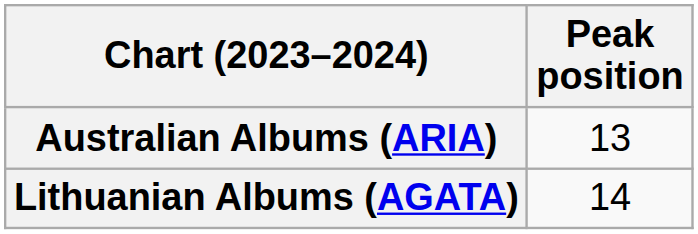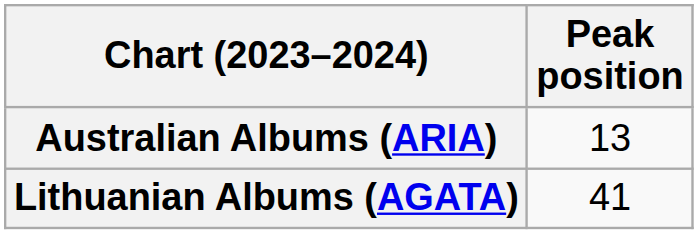Lithuanian Albums (AGATA) | Peak position: 14 -> 41
